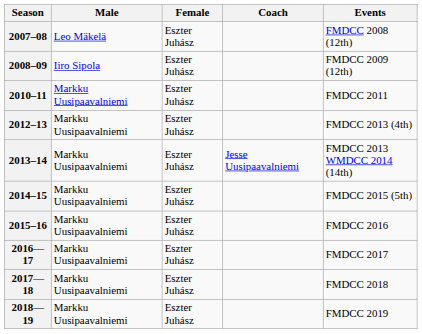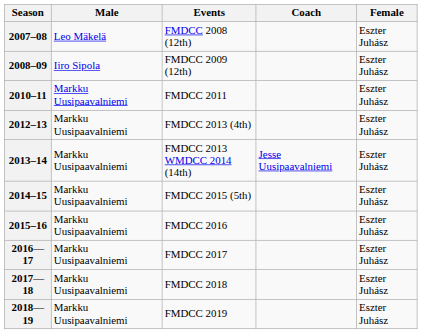columns swapped: Female <-> Events
